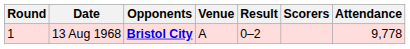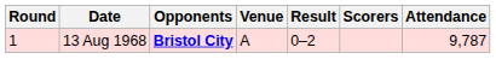13 Aug 1968 | Attendance: 9,778 -> 9,787
